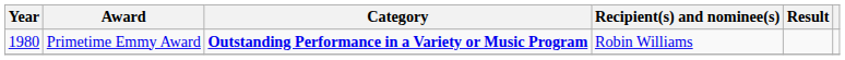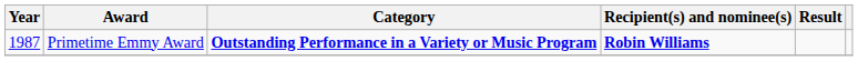Primetime Emmy Award | Year: 1980 -> 1987
Primetime Emmy Award | Recipient(s) and nominee(s): normal -> bold
